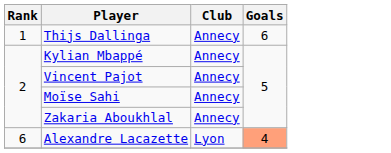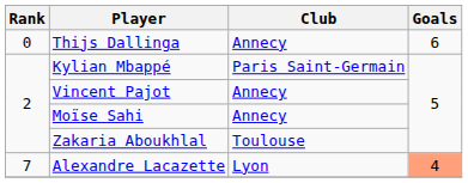Thijs Dallinga | Rank: 1 -> 0
Kylian Mbappé | Club: Annecy -> Paris Saint-Germain
Zakaria Aboukhlal | Club: Annecy -> Toulouse
Alexandre Lacazette | Rank: 6 -> 7
